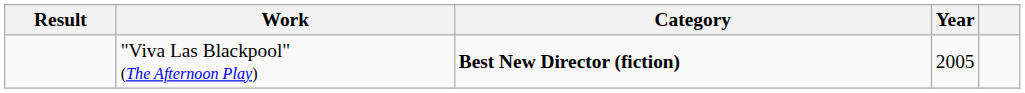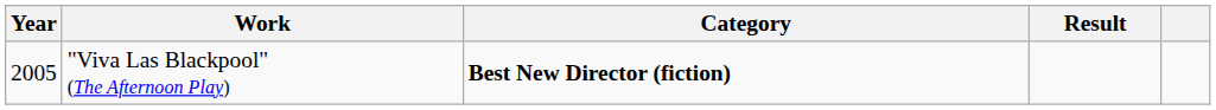columns swapped: Year <-> Result
